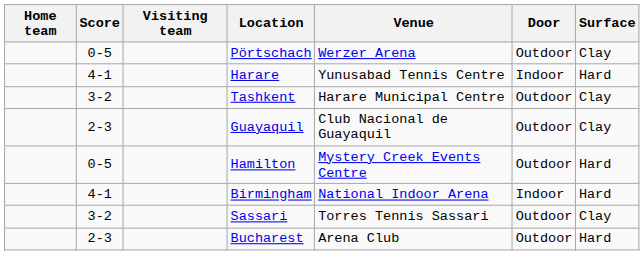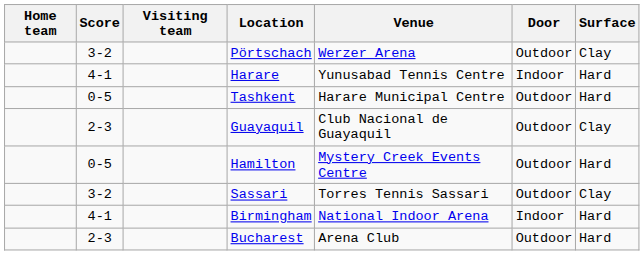Pörtschach | Score: 0-5 -> 3-2
Tashkent | Score: 3-2 -> 0-5
Tashkent | Surface: Clay -> Hard
rows swapped: Sassari <-> Birmingham
